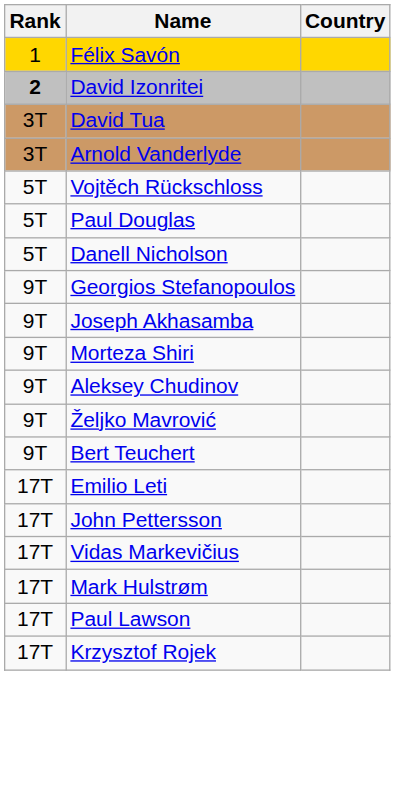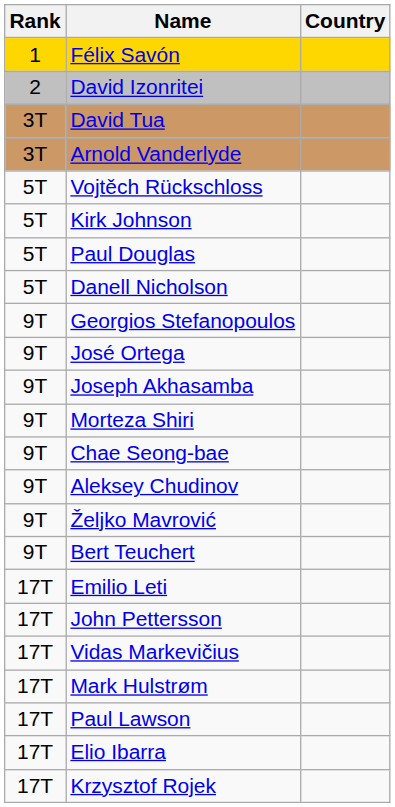David Izonritei | Rank: bold -> normal
+ row: 5T | Kirk Johnson
+ row: 9T | José Ortega
+ row: 9T | Chae Seong-bae
+ row: 17T | Elio Ibarra
